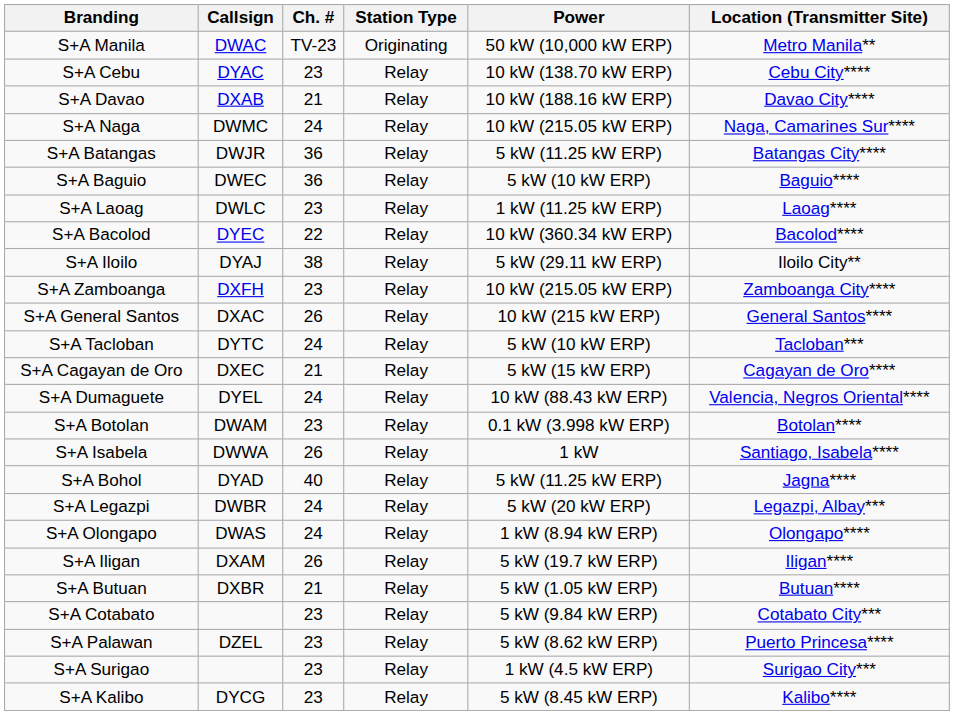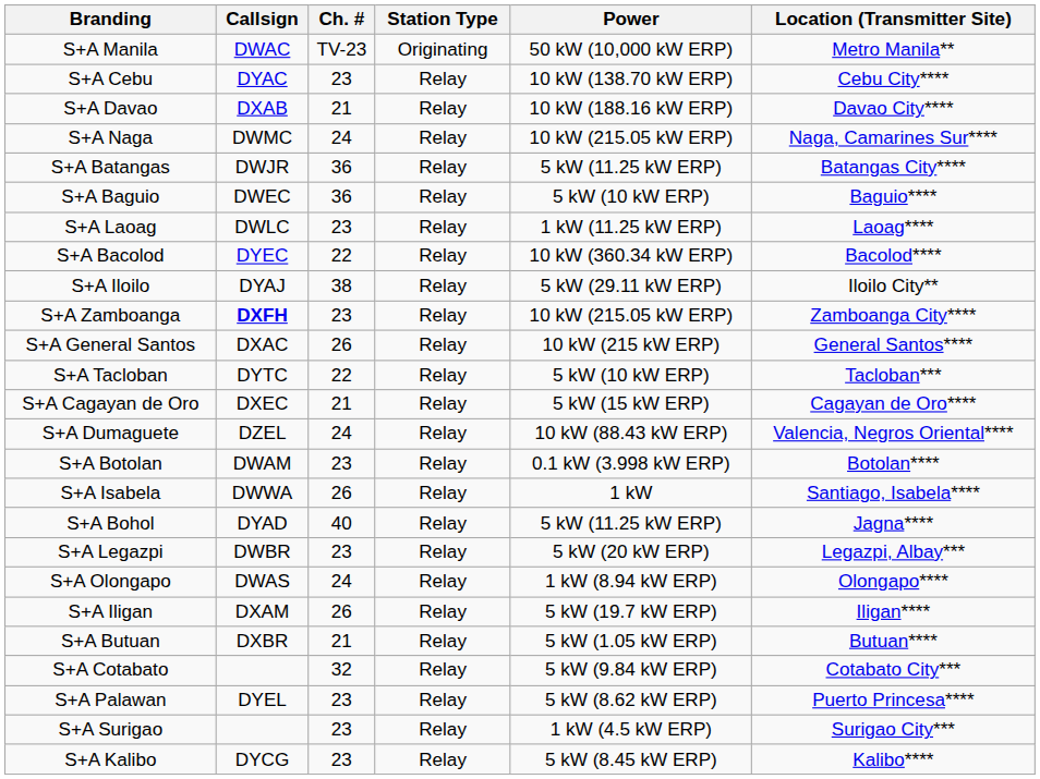S+A Zamboanga | Callsign: normal -> bold
S+A Tacloban | Ch. #: 24 -> 22
S+A Dumaguete | Callsign: DYEL -> DZEL
S+A Legazpi | Ch. #: 24 -> 23
S+A Cotabato | Ch. #: 23 -> 32
S+A Palawan | Callsign: DZEL -> DYEL
